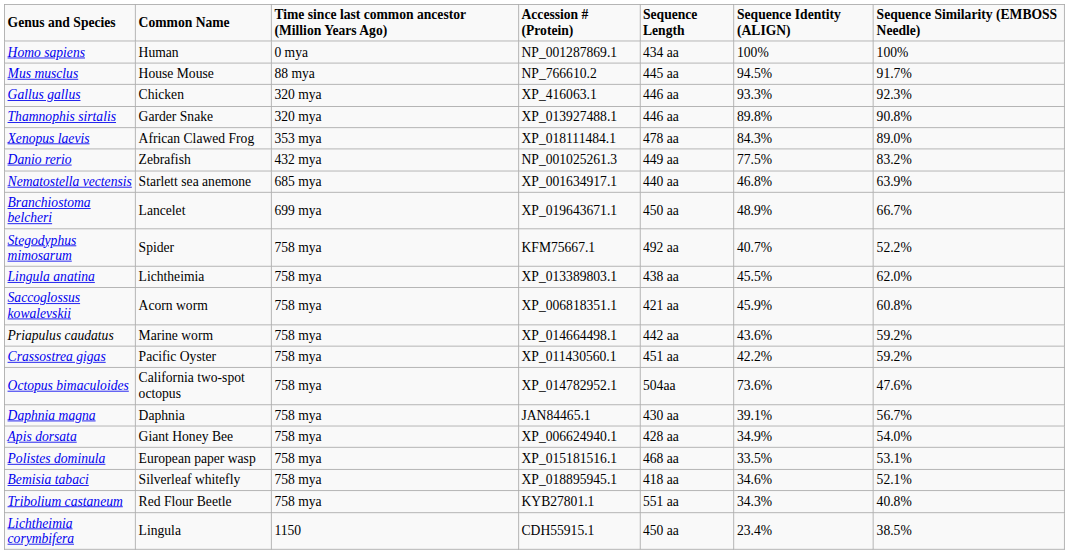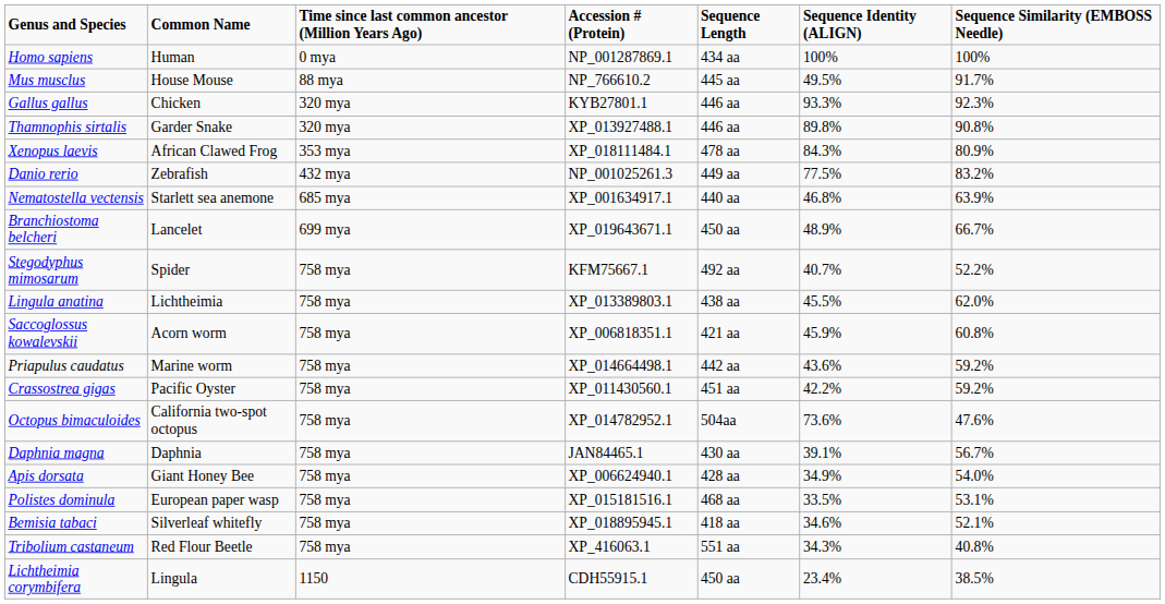Mus musclus | Sequence Identity (ALIGN): 94.5% -> 49.5%
Gallus gallus | Accession # (Protein): XP_416063.1 -> KYB27801.1
Xenopus laevis | Sequence Similarity (EMBOSS Needle): 89.0% -> 80.9%
Tribolium castaneum | Accession # (Protein): KYB27801.1 -> XP_416063.1
